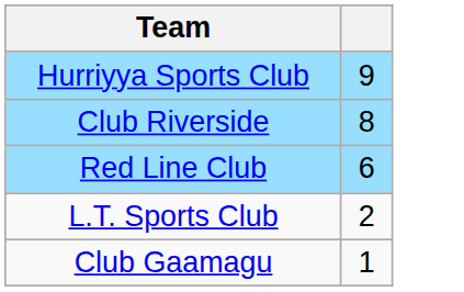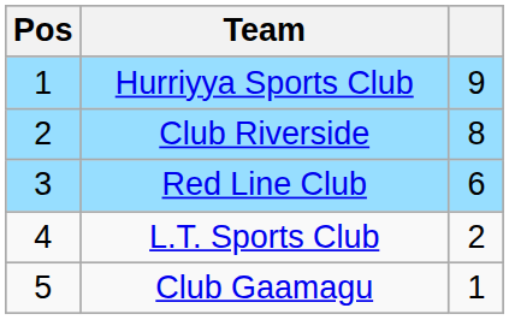+ column: Pos | 1 | 2 | 3 | 4 | 5
